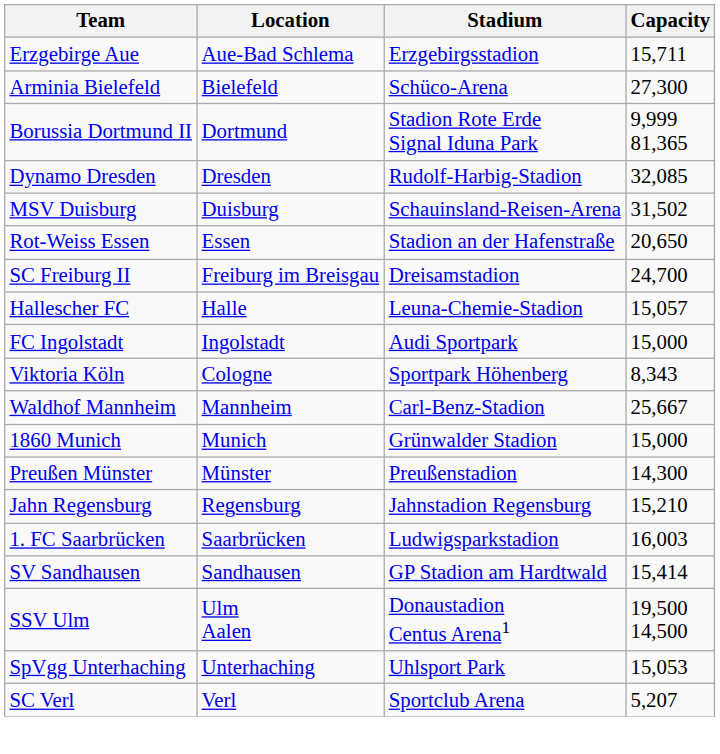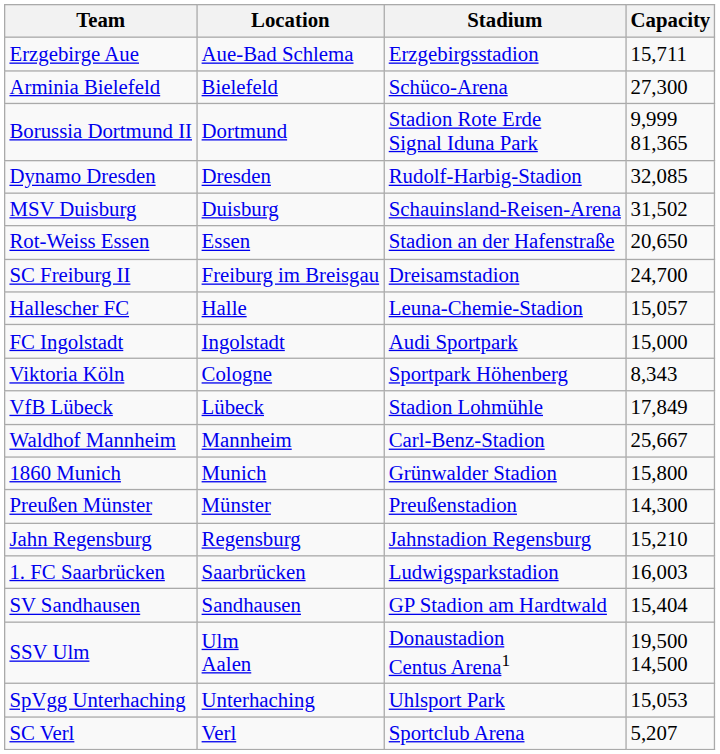+ row: VfB Lübeck | Lübeck | Stadion Lohmühle | 17,849
1860 Munich | Capacity: 15,000 -> 15,800
SV Sandhausen | Capacity: 15,414 -> 15,404
